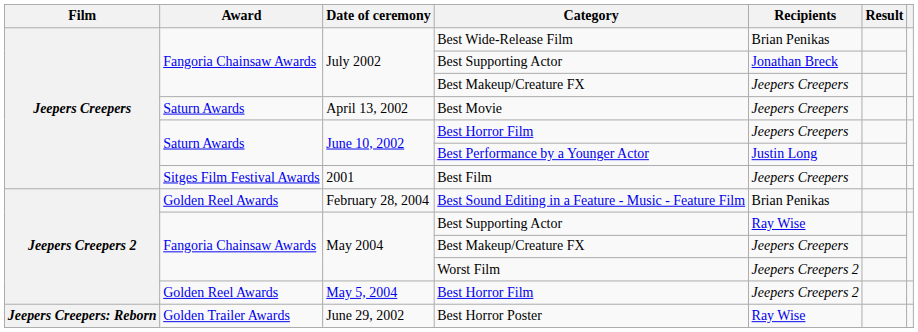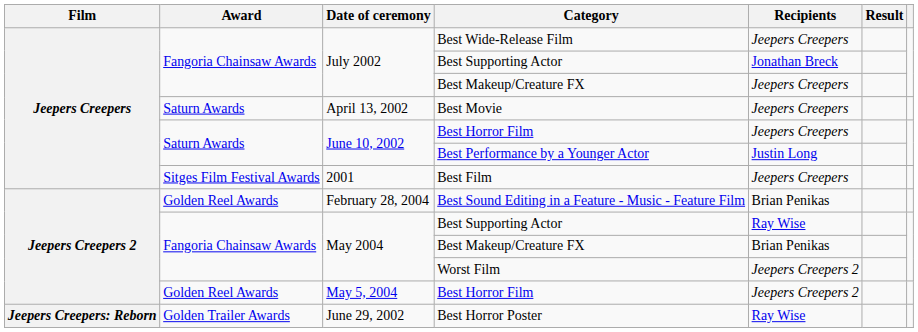Best Wide-Release Film | Recipients: Brian Penikas -> Jeepers Creepers
May 2004 / Best Makeup/Creature FX | Recipients: Jeepers Creepers -> Brian Penikas
